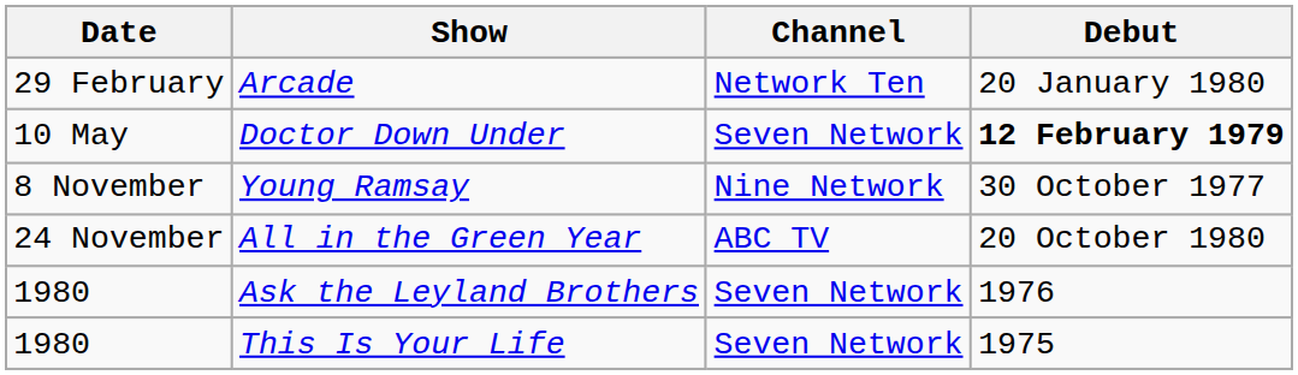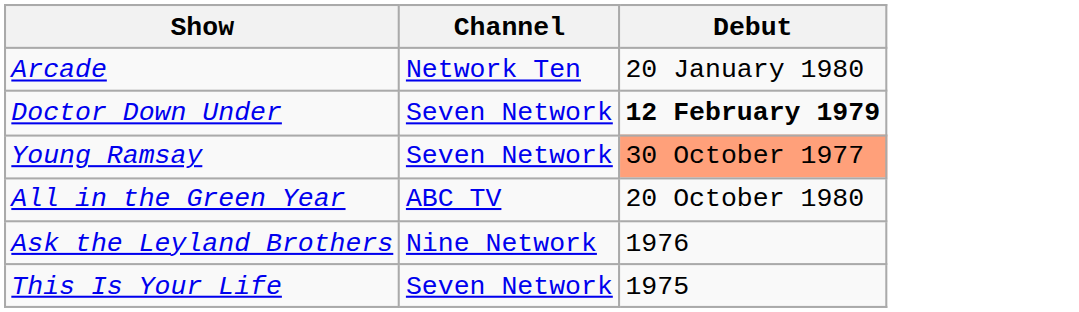- column: Date | 29 February | 10 May | 8 November | 24 November | 1980 | 1980
Young Ramsay | Channel: Nine Network -> Seven Network
Young Ramsay | Debut: no background -> lightsalmon background
Ask the Leyland Brothers | Channel: Seven Network -> Nine Network
